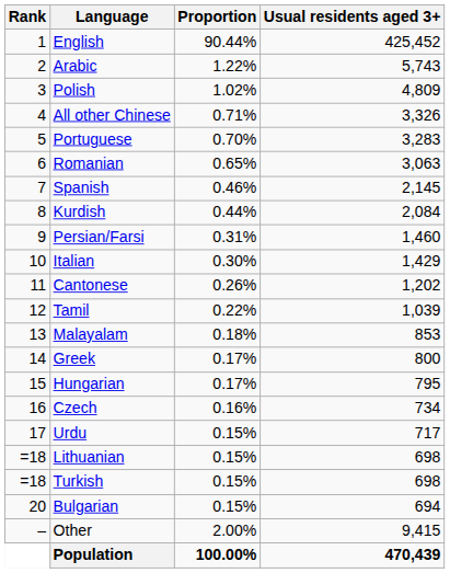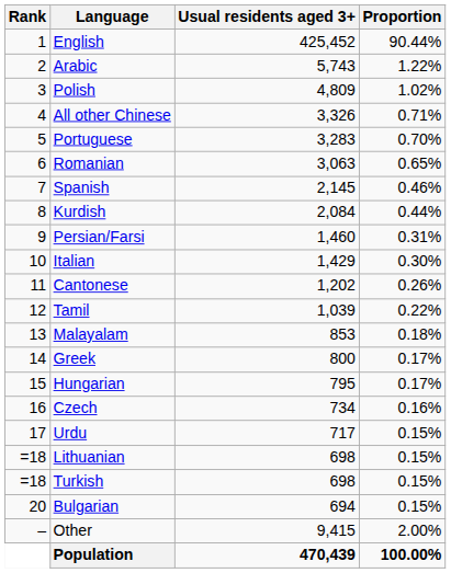columns swapped: Usual residents aged 3+ <-> Proportion
